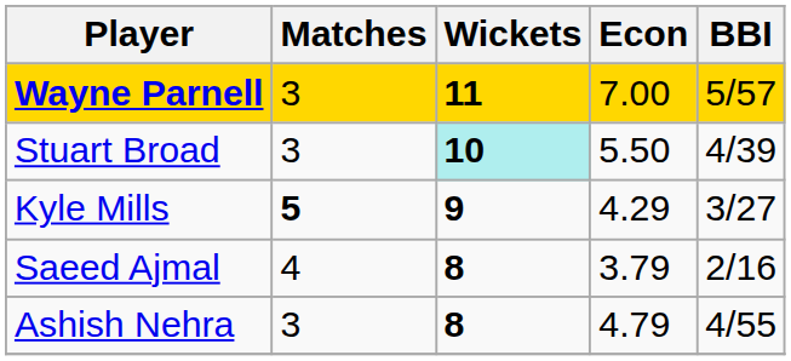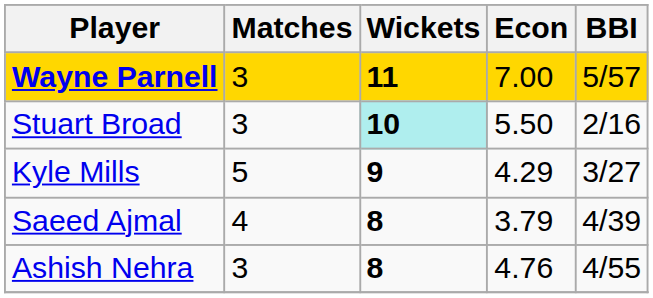Stuart Broad | BBI: 4/39 -> 2/16
Kyle Mills | Matches: bold -> normal
Saeed Ajmal | BBI: 2/16 -> 4/39
Ashish Nehra | Econ: 4.79 -> 4.76
